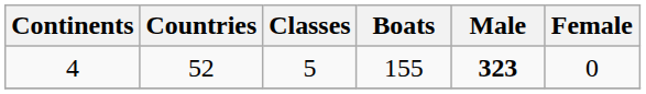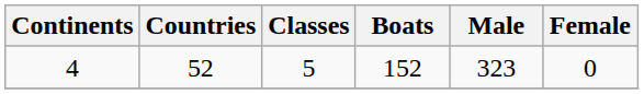4 | Boats: 155 -> 152
4 | Male: bold -> normal
